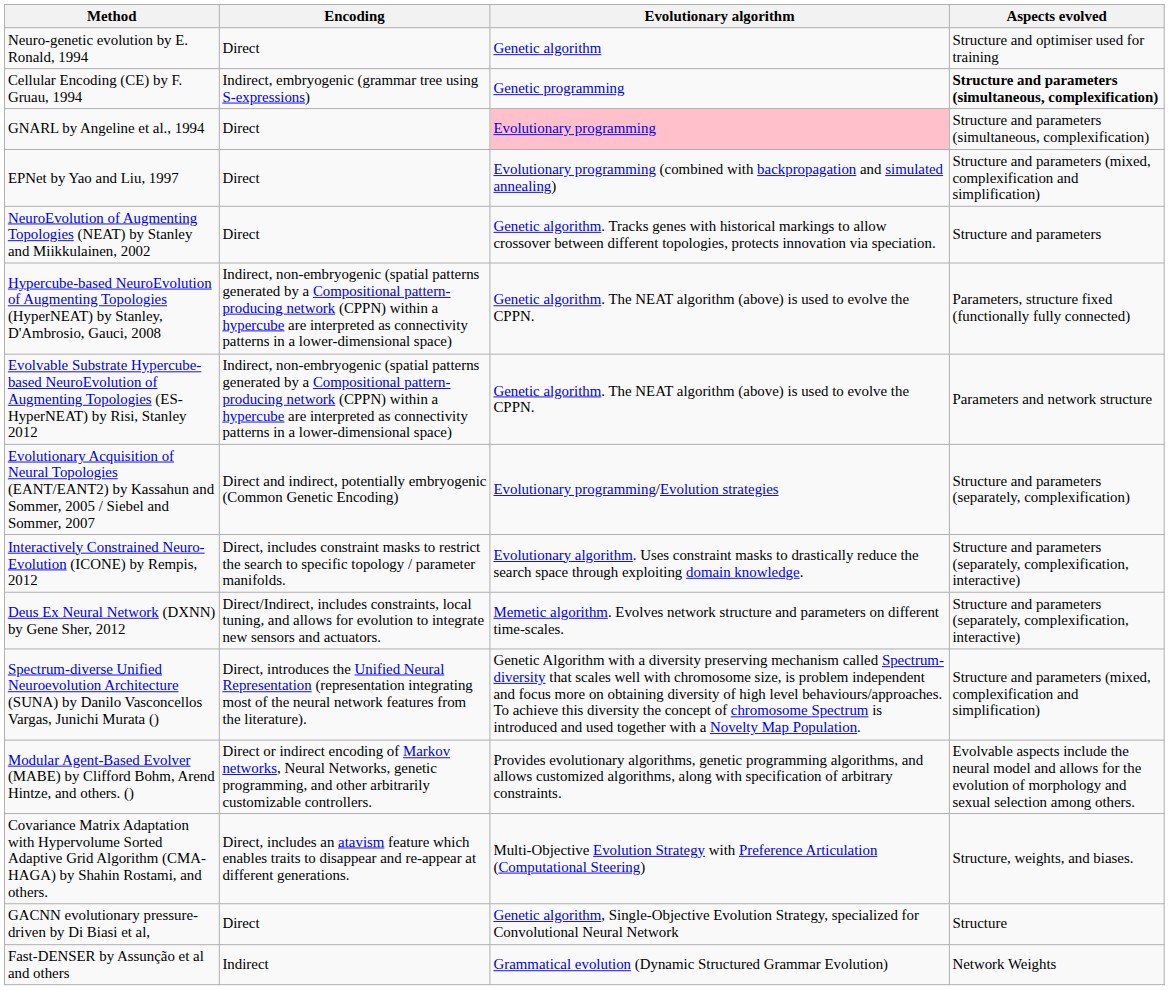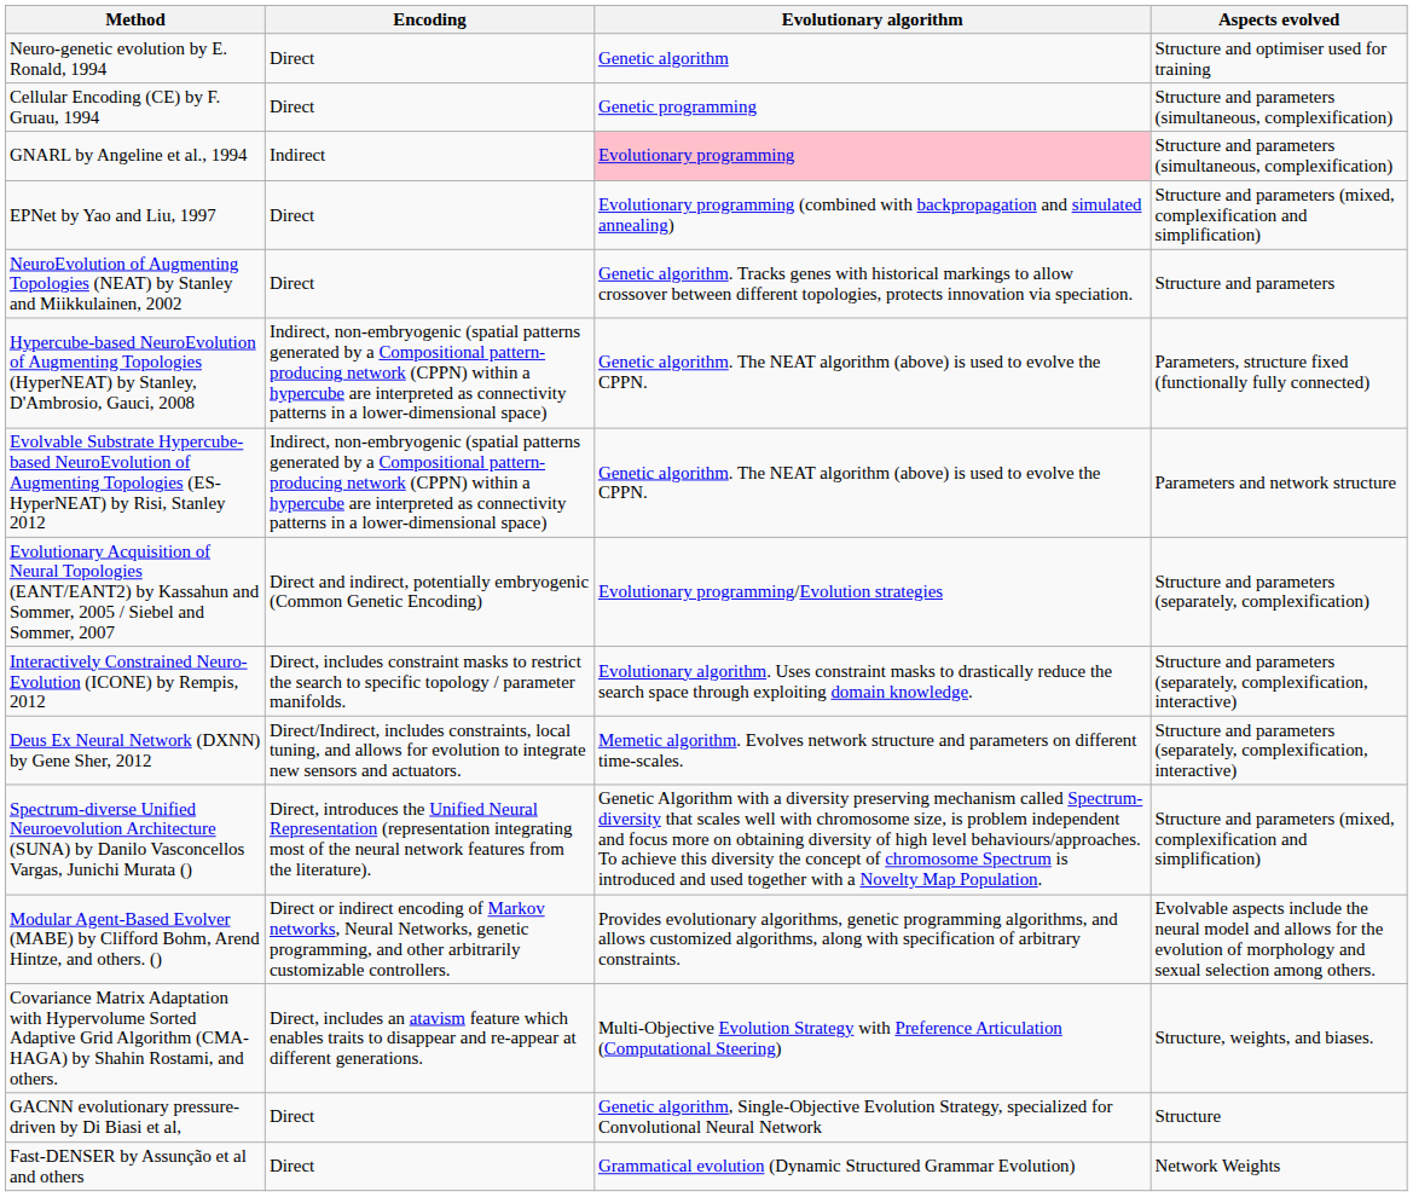Cellular Encoding (CE) by F. Gruau, 1994 | Encoding: Indirect, embryogenic (grammar tree using S-expressions) -> Direct
Cellular Encoding (CE) by F. Gruau, 1994 | Aspects evolved: bold -> normal
GNARL by Angeline et al., 1994 | Encoding: Direct -> Indirect
Fast-DENSER by Assunção et al and others | Encoding: Indirect -> Direct
